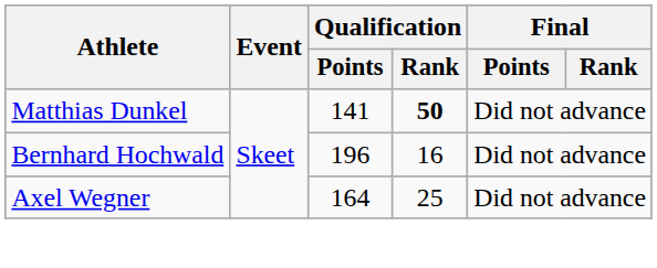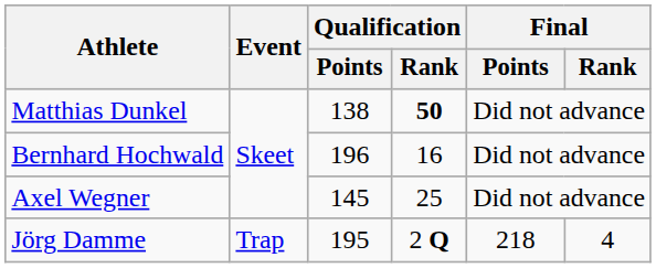Matthias Dunkel | Qualification / Points: 141 -> 138
Axel Wegner | Qualification / Points: 164 -> 145
+ row: Jörg Damme | Trap | 195 | 2 Q | 218 | 4
